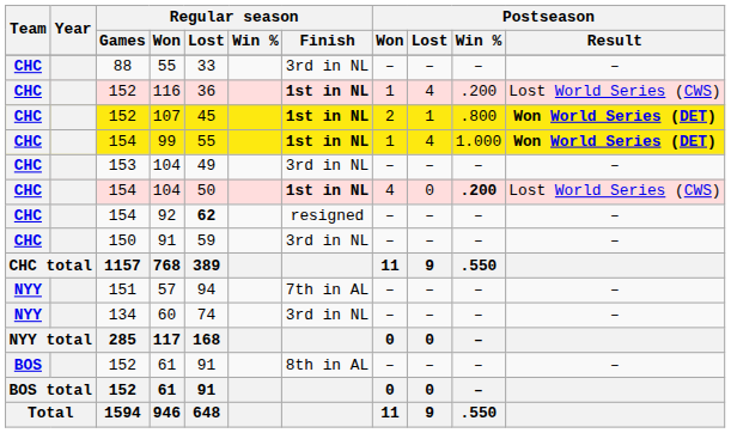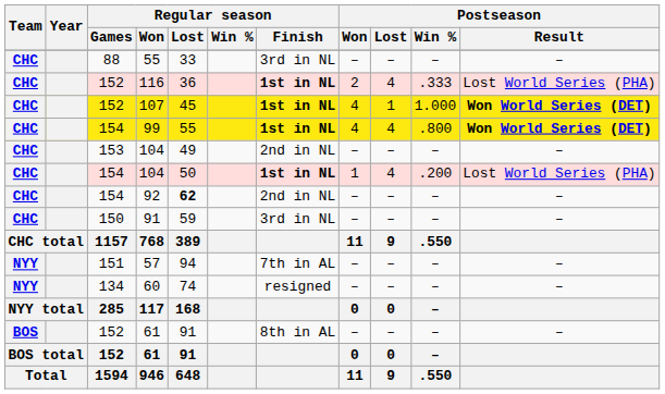116 | Postseason / Won: 1 -> 2
116 | Postseason / Win %: .200 -> .333
116 | Postseason / Result: Lost World Series (CWS) -> Lost World Series (PHA)
107 | Postseason / Won: 2 -> 4
107 | Postseason / Win %: .800 -> 1.000
99 | Postseason / Won: 1 -> 4
99 | Postseason / Win %: 1.000 -> .800
153 / 104 | Regular season / Finish: 3rd in NL -> 2nd in NL
154 / 104 | Postseason / Won: 4 -> 1
154 / 104 | Postseason / Lost: 0 -> 4
154 / 104 | Postseason / Win %: bold -> normal
154 / 104 | Postseason / Result: Lost World Series (CWS) -> Lost World Series (PHA)
92 | Regular season / Finish: resigned -> 2nd in NL
60 | Regular season / Finish: 3rd in NL -> resigned
